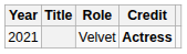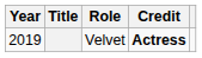Velvet | Year: 2021 -> 2019
